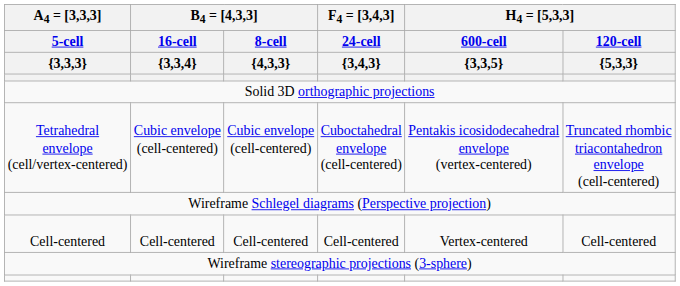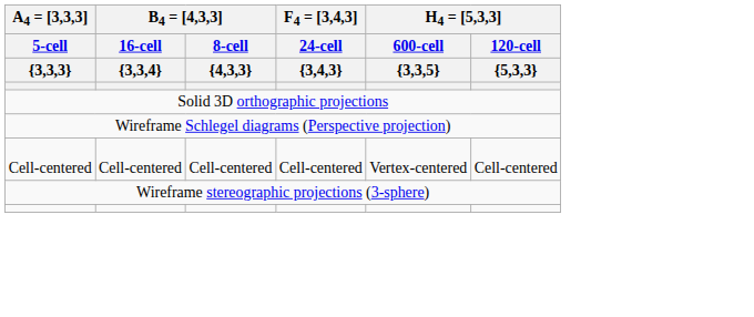- row: Tetrahedral envelope (cell/vertex-centered) | Cubic envelope (cell-centered) | Cubic envelope (cell-centered) | Cuboctahedral envelope (cell-centered) | Pentakis icosidodecahedral envelope (vertex-centered) | Truncated rhombic triacontahedron envelope (cell-centered)
